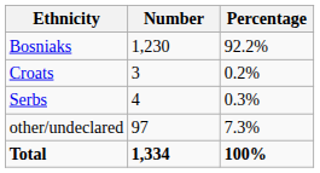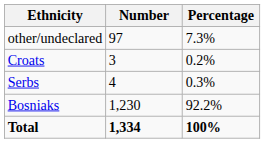rows swapped: Bosniaks <-> other/undeclared
